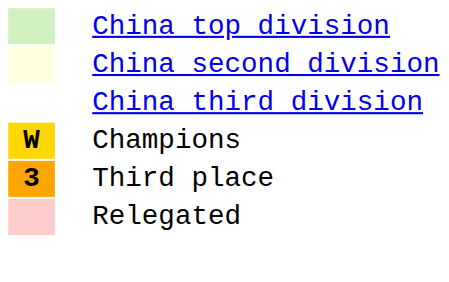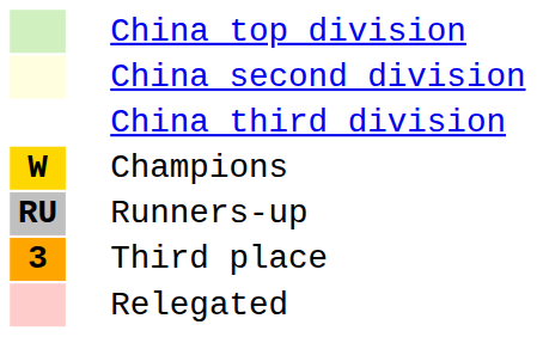+ row: RU | Runners-up
